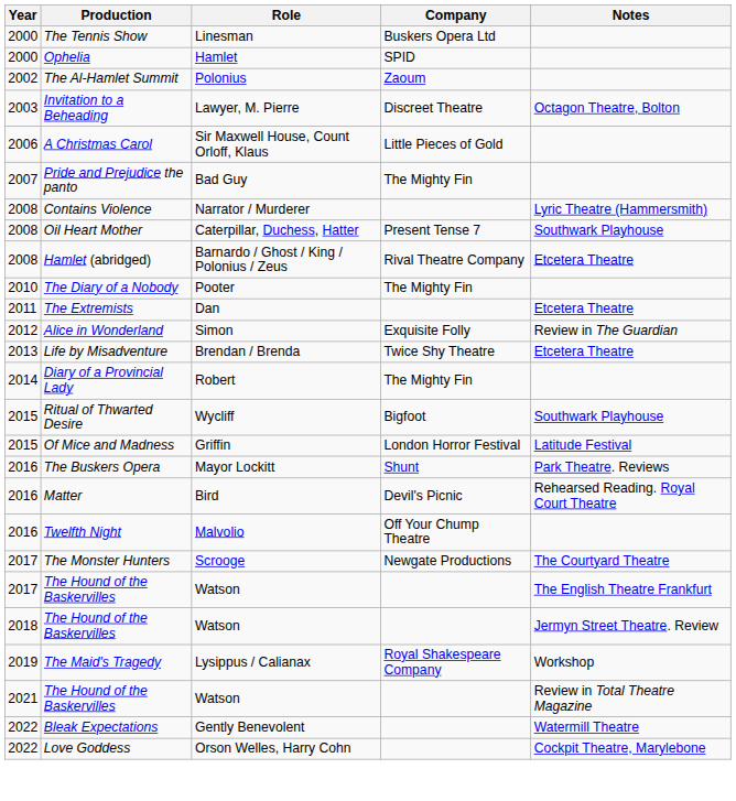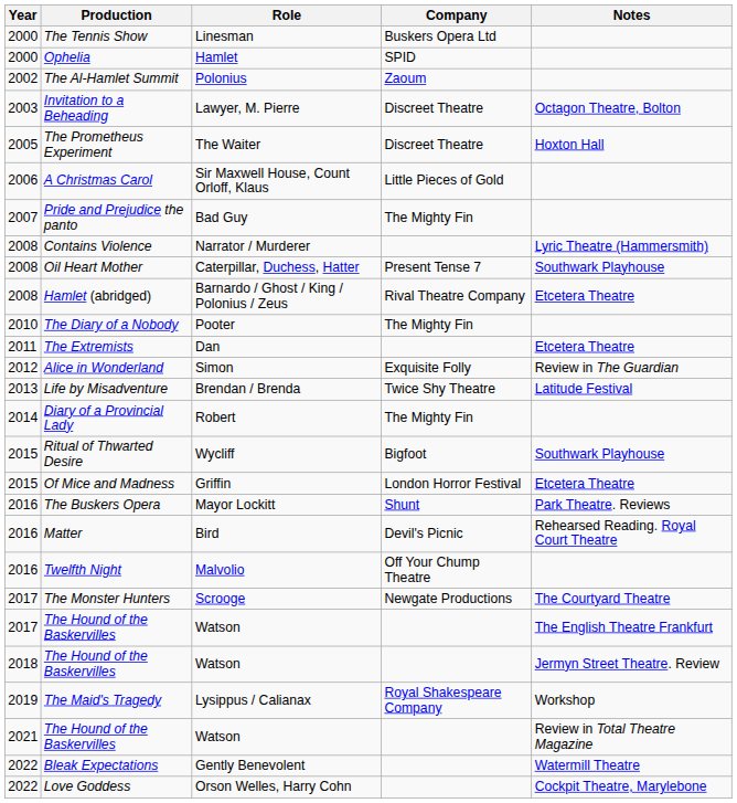+ row: 2005 | The Prometheus Experiment | The Waiter | Discreet Theatre | Hoxton Hall
Life by Misadventure | Notes: Etcetera Theatre -> Latitude Festival
Of Mice and Madness | Notes: Latitude Festival -> Etcetera Theatre
